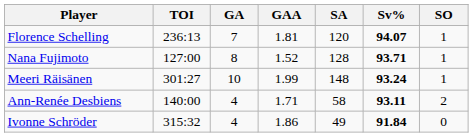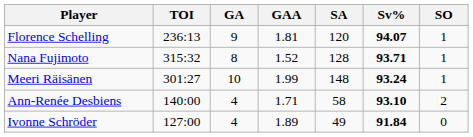Florence Schelling | GA: 7 -> 9
Nana Fujimoto | TOI: 127:00 -> 315:32
Ann-Renée Desbiens | Sv%: 93.11 -> 93.10
Ivonne Schröder | TOI: 315:32 -> 127:00
Ivonne Schröder | GAA: 1.86 -> 1.89
